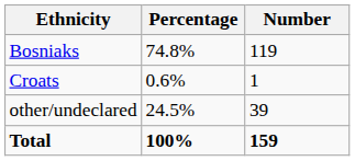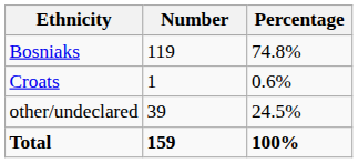columns swapped: Number <-> Percentage
